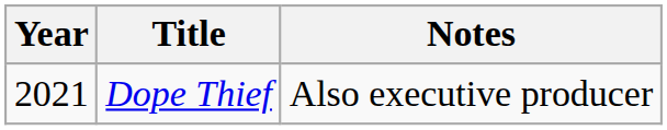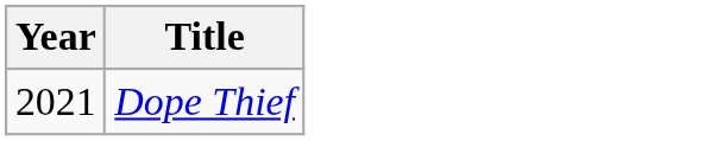- column: Notes | Also executive producer
